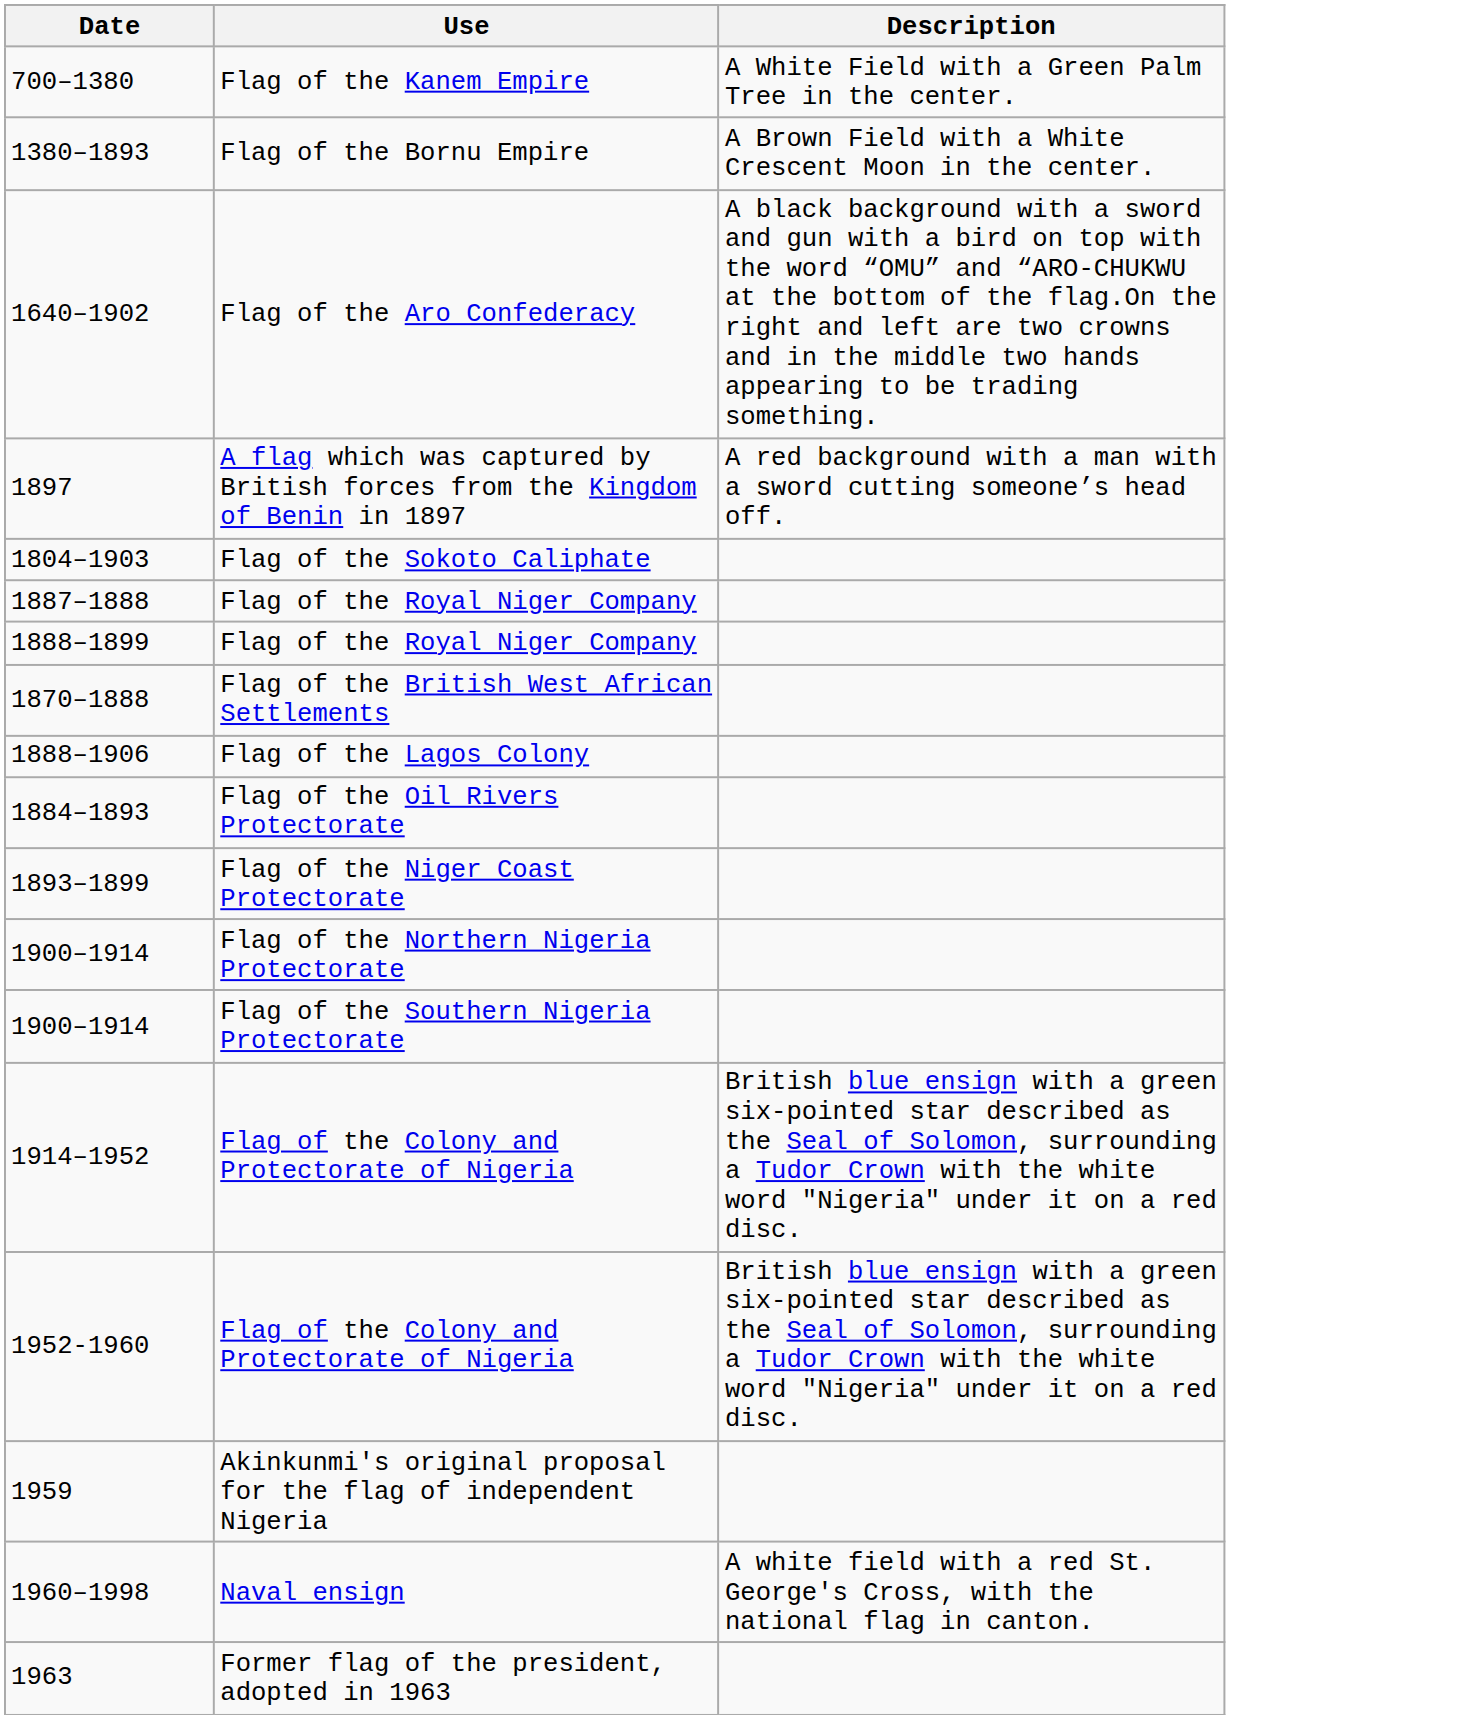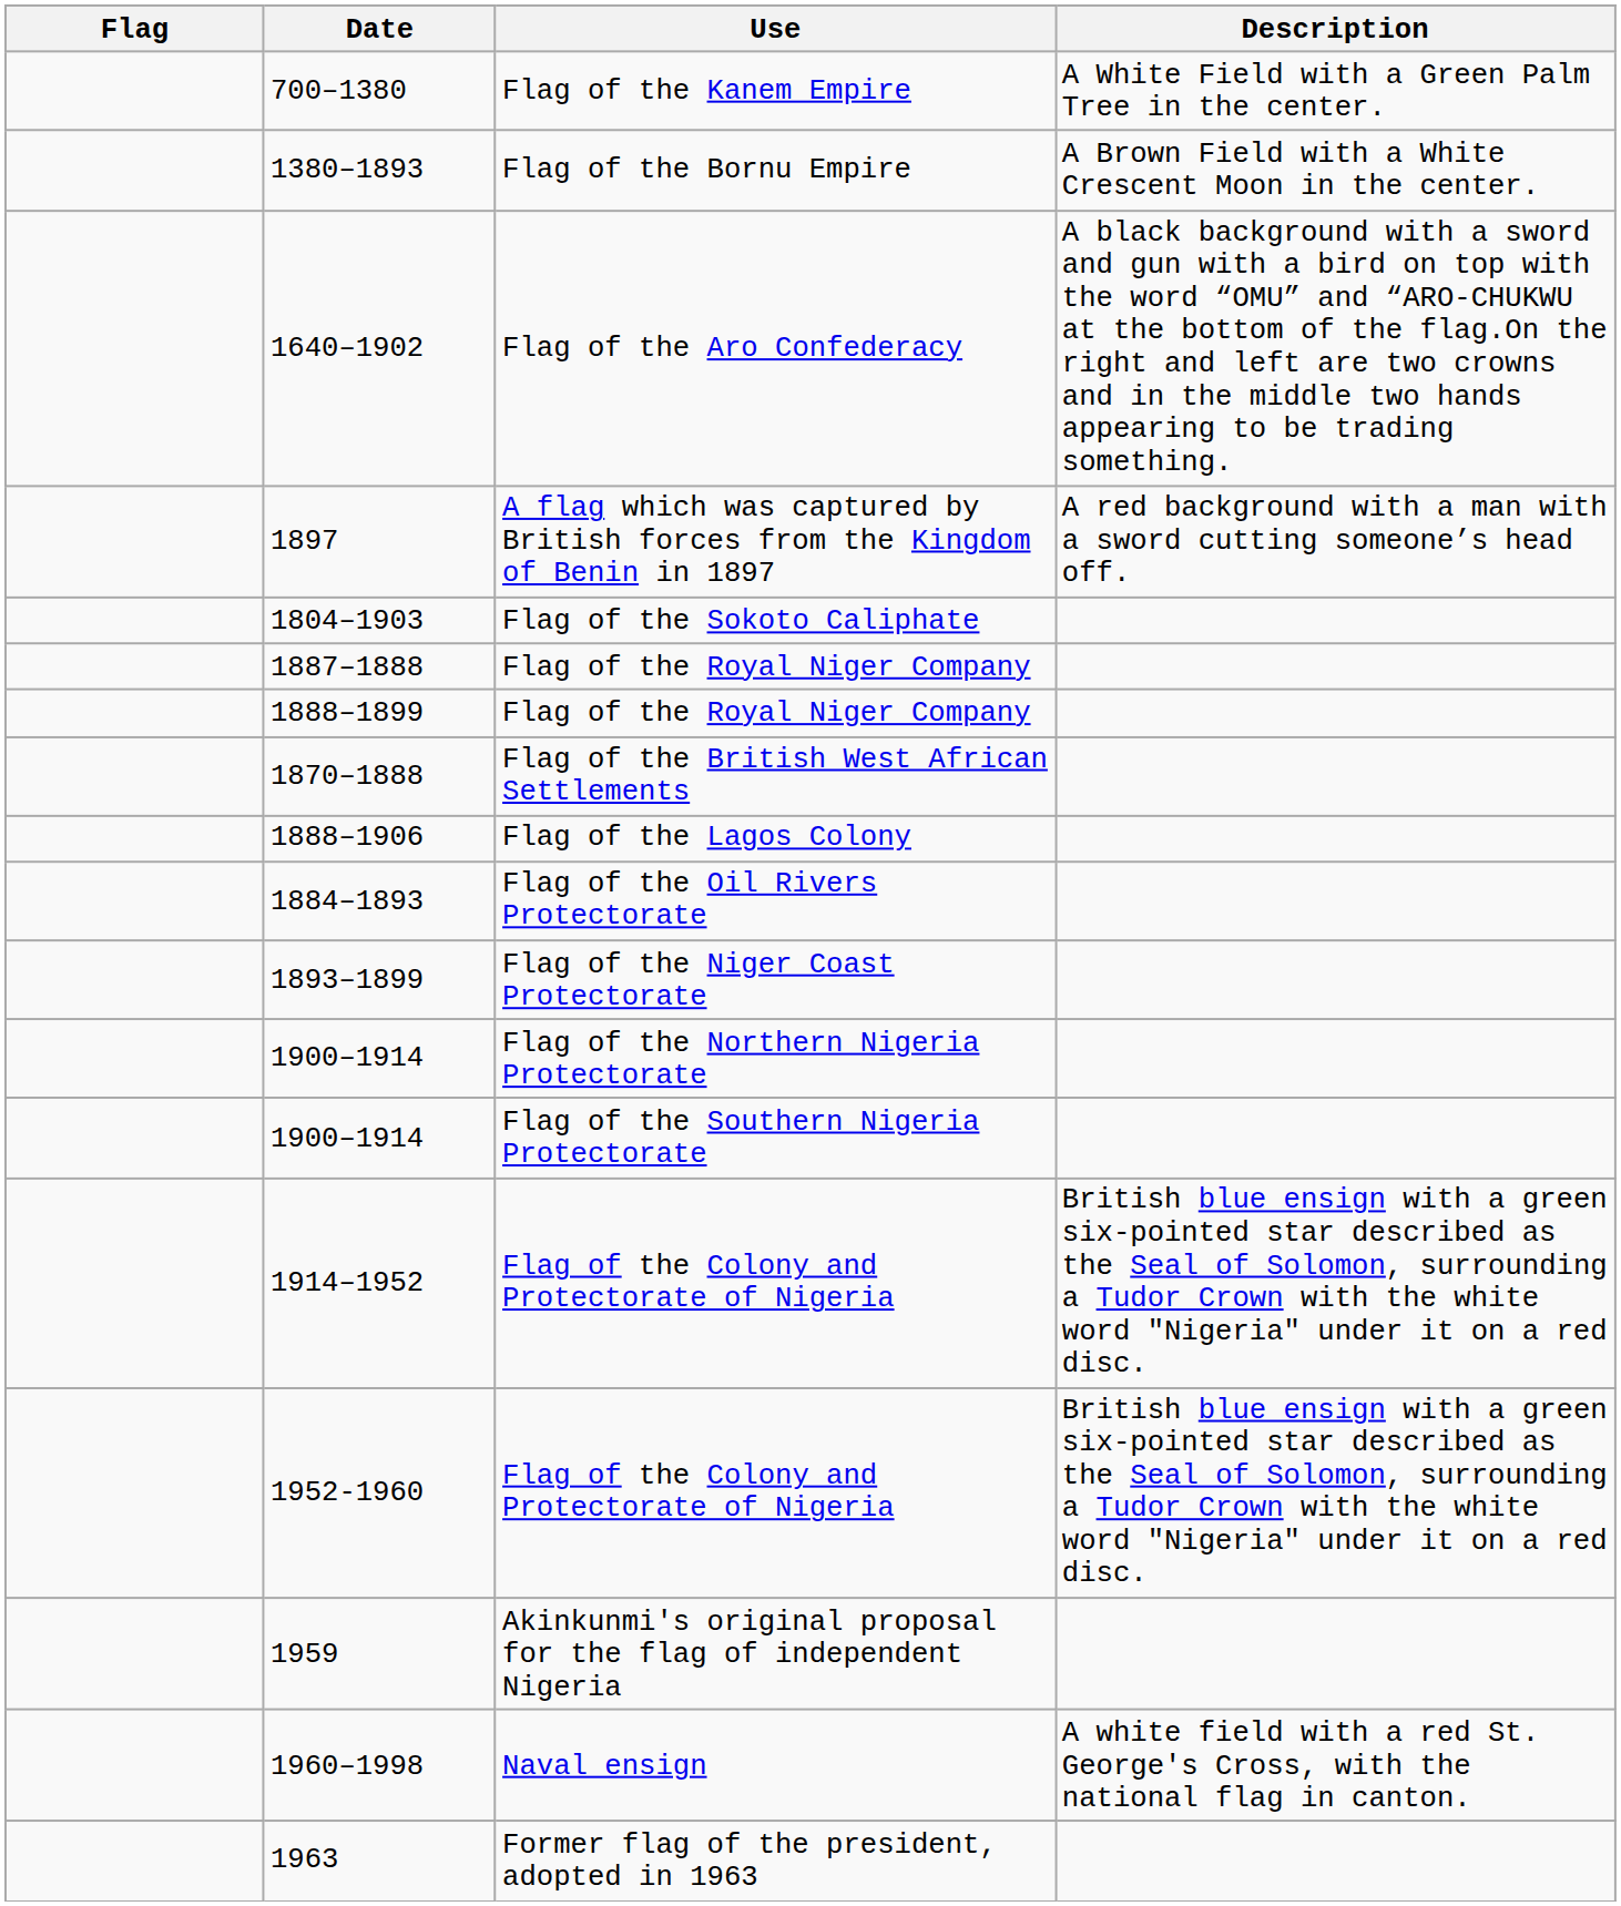+ column: Flag
